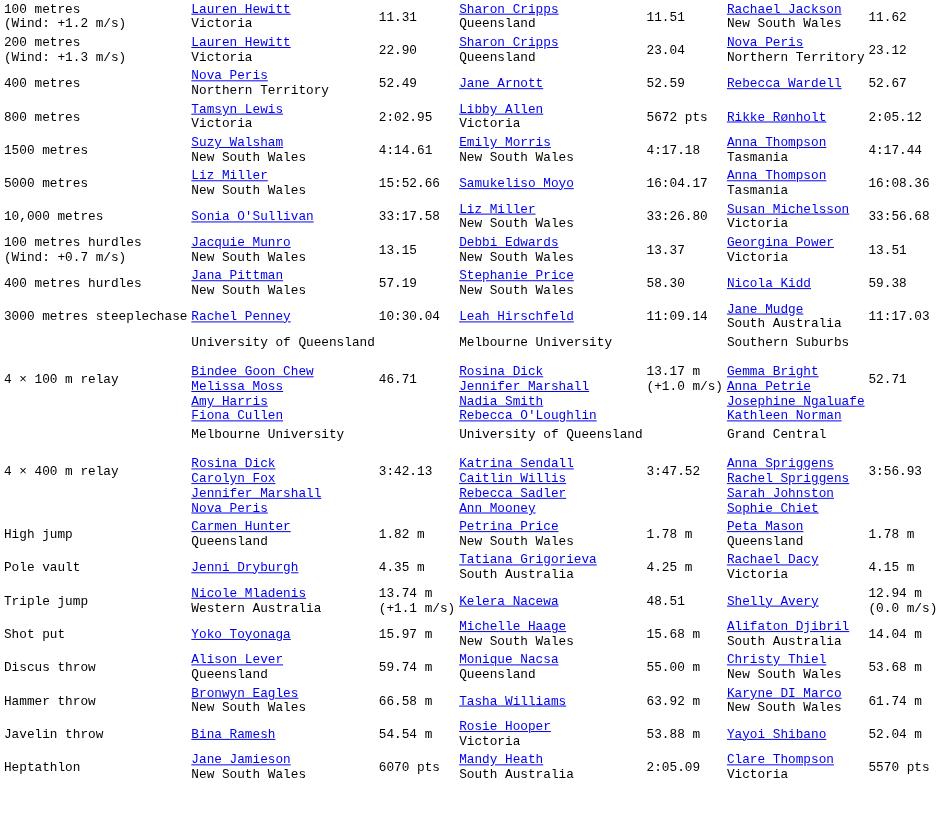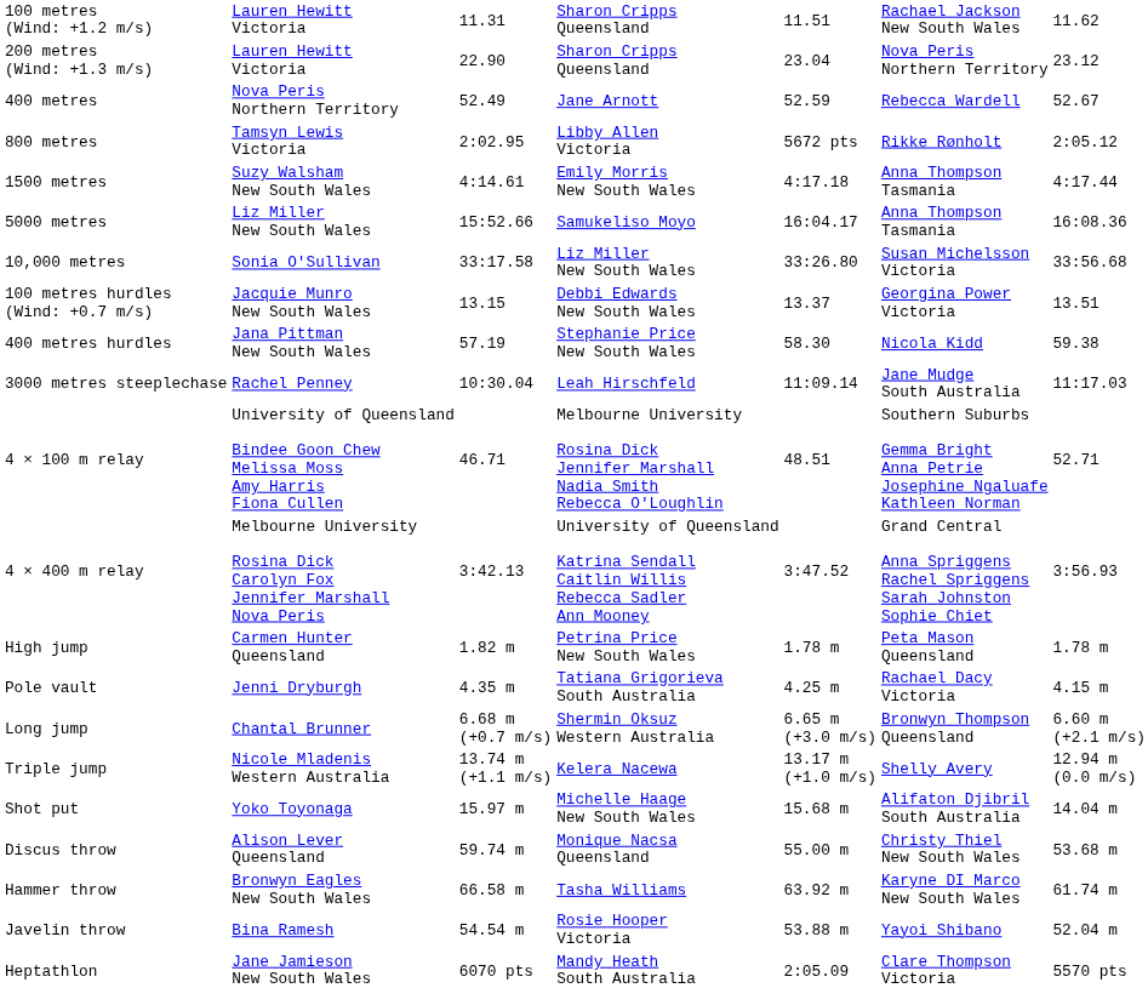4 × 100 m relay | column 5: 13.17 m (+1.0 m/s) -> 48.51
+ row: Long jump | Chantal Brunner | 6.68 m (+0.7 m/s) | Shermin Oksuz Western Australia | 6.65 m (+3.0 m/s) | Bronwyn Thompson Queensland | 6.60 m (+2.1 m/s)
Triple jump | column 5: 48.51 -> 13.17 m (+1.0 m/s)
